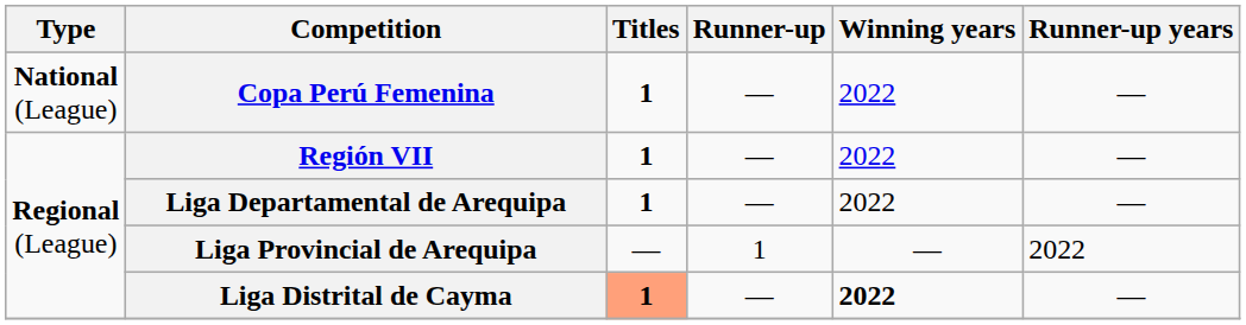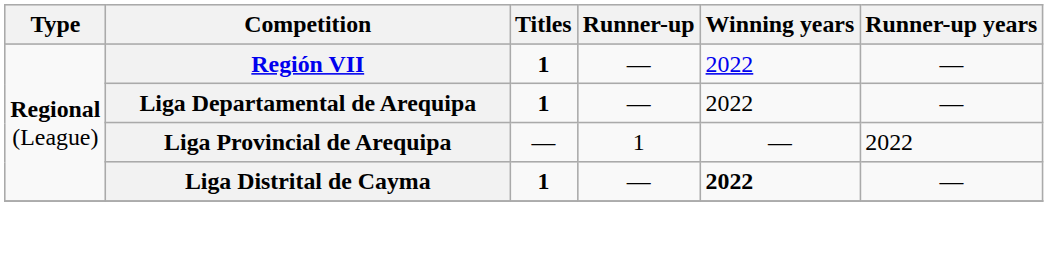- row: National (League) | Copa Perú Femenina | 1 | — | 2022 | —
Liga Distrital de Cayma | Titles: lightsalmon background -> no background
